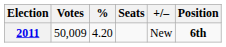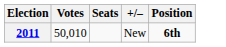- column: % | 4.20
2011 | Votes: 50,009 -> 50,010
